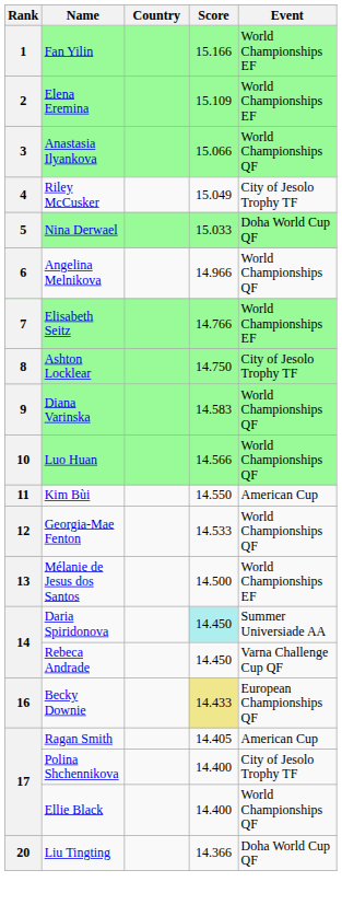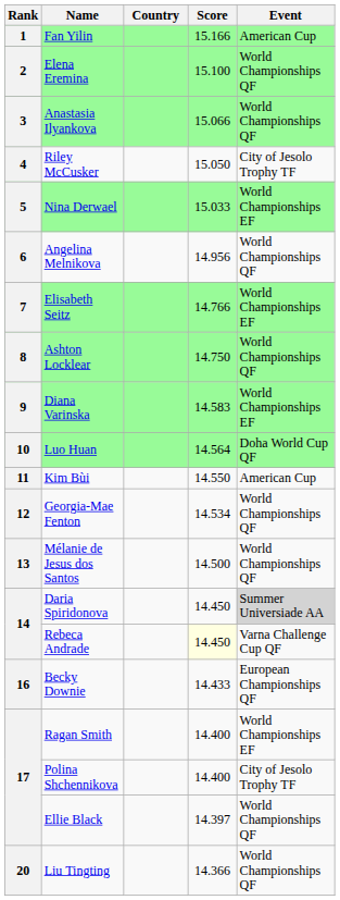Fan Yilin | Event: World Championships EF -> American Cup
Elena Eremina | Score: 15.109 -> 15.100
Elena Eremina | Event: World Championships EF -> World Championships QF
Riley McCusker | Score: 15.049 -> 15.050
Nina Derwael | Event: Doha World Cup QF -> World Championships EF
Angelina Melnikova | Score: 14.966 -> 14.956
Ashton Locklear | Event: City of Jesolo Trophy TF -> World Championships QF
Diana Varinska | Event: World Championships QF -> World Championships EF
Luo Huan | Score: 14.566 -> 14.564
Luo Huan | Event: World Championships QF -> Doha World Cup QF
Georgia-Mae Fenton | Score: 14.533 -> 14.534
Mélanie de Jesus dos Santos | Event: World Championships EF -> World Championships QF
Daria Spiridonova | Score: paleturquoise background -> no background
Daria Spiridonova | Event: no background -> lightgrey background
Rebeca Andrade | Score: no background -> lightyellow background
Becky Downie | Score: khaki background -> no background
Ragan Smith | Score: 14.405 -> 14.400
Ragan Smith | Event: American Cup -> World Championships EF
Ellie Black | Score: 14.400 -> 14.397
Liu Tingting | Event: Doha World Cup QF -> World Championships QF
